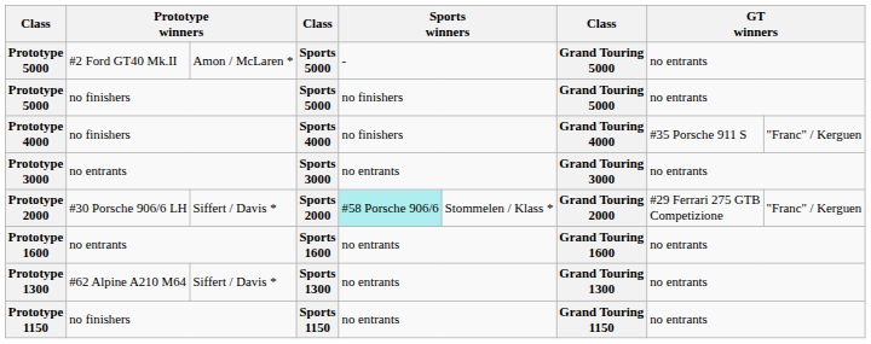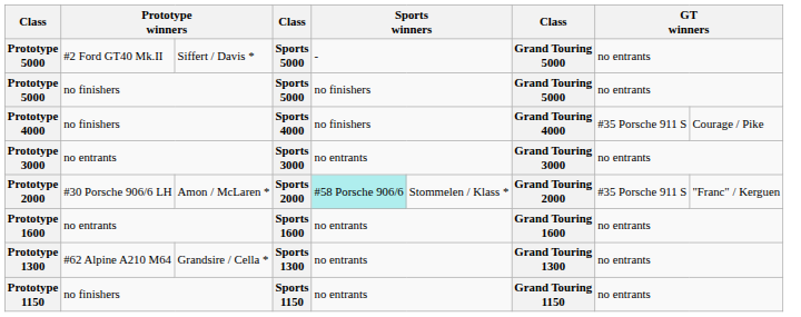Prototype 5000 / #2 Ford GT40 Mk.II | column 3: Amon / McLaren * -> Siffert / Davis *
Prototype 4000 | column 9: "Franc" / Kerguen -> Courage / Pike
Prototype 2000 | column 3: Siffert / Davis * -> Amon / McLaren *
Prototype 2000 | column 8: #29 Ferrari 275 GTB Competizione -> #35 Porsche 911 S
Prototype 1300 | column 3: Siffert / Davis * -> Grandsire / Cella *
